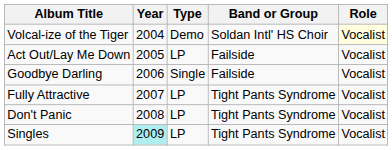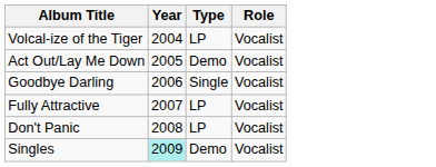- column: Band or Group | Soldan Intl' HS Choir | Failside | Failside | Tight Pants Syndrome | Tight Pants Syndrome | Tight Pants Syndrome
Volcal-ize of the Tiger | Type: Demo -> LP
Volcal-ize of the Tiger | Role: lightyellow background -> no background
Act Out/Lay Me Down | Type: LP -> Demo
Singles | Type: LP -> Demo
